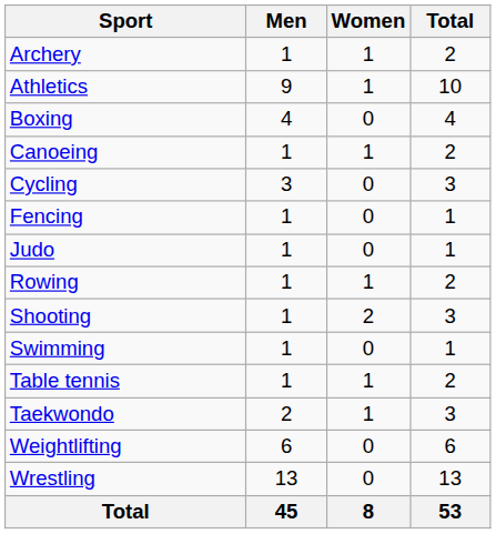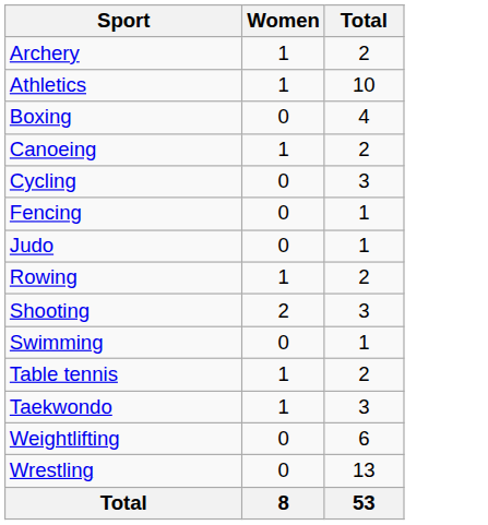- column: Men | 1 | 9 | 4 | 1 | 3 | 1 | 1 | 1 | 1 | 1 | 1 | 2 | 6 | 13 | 45
